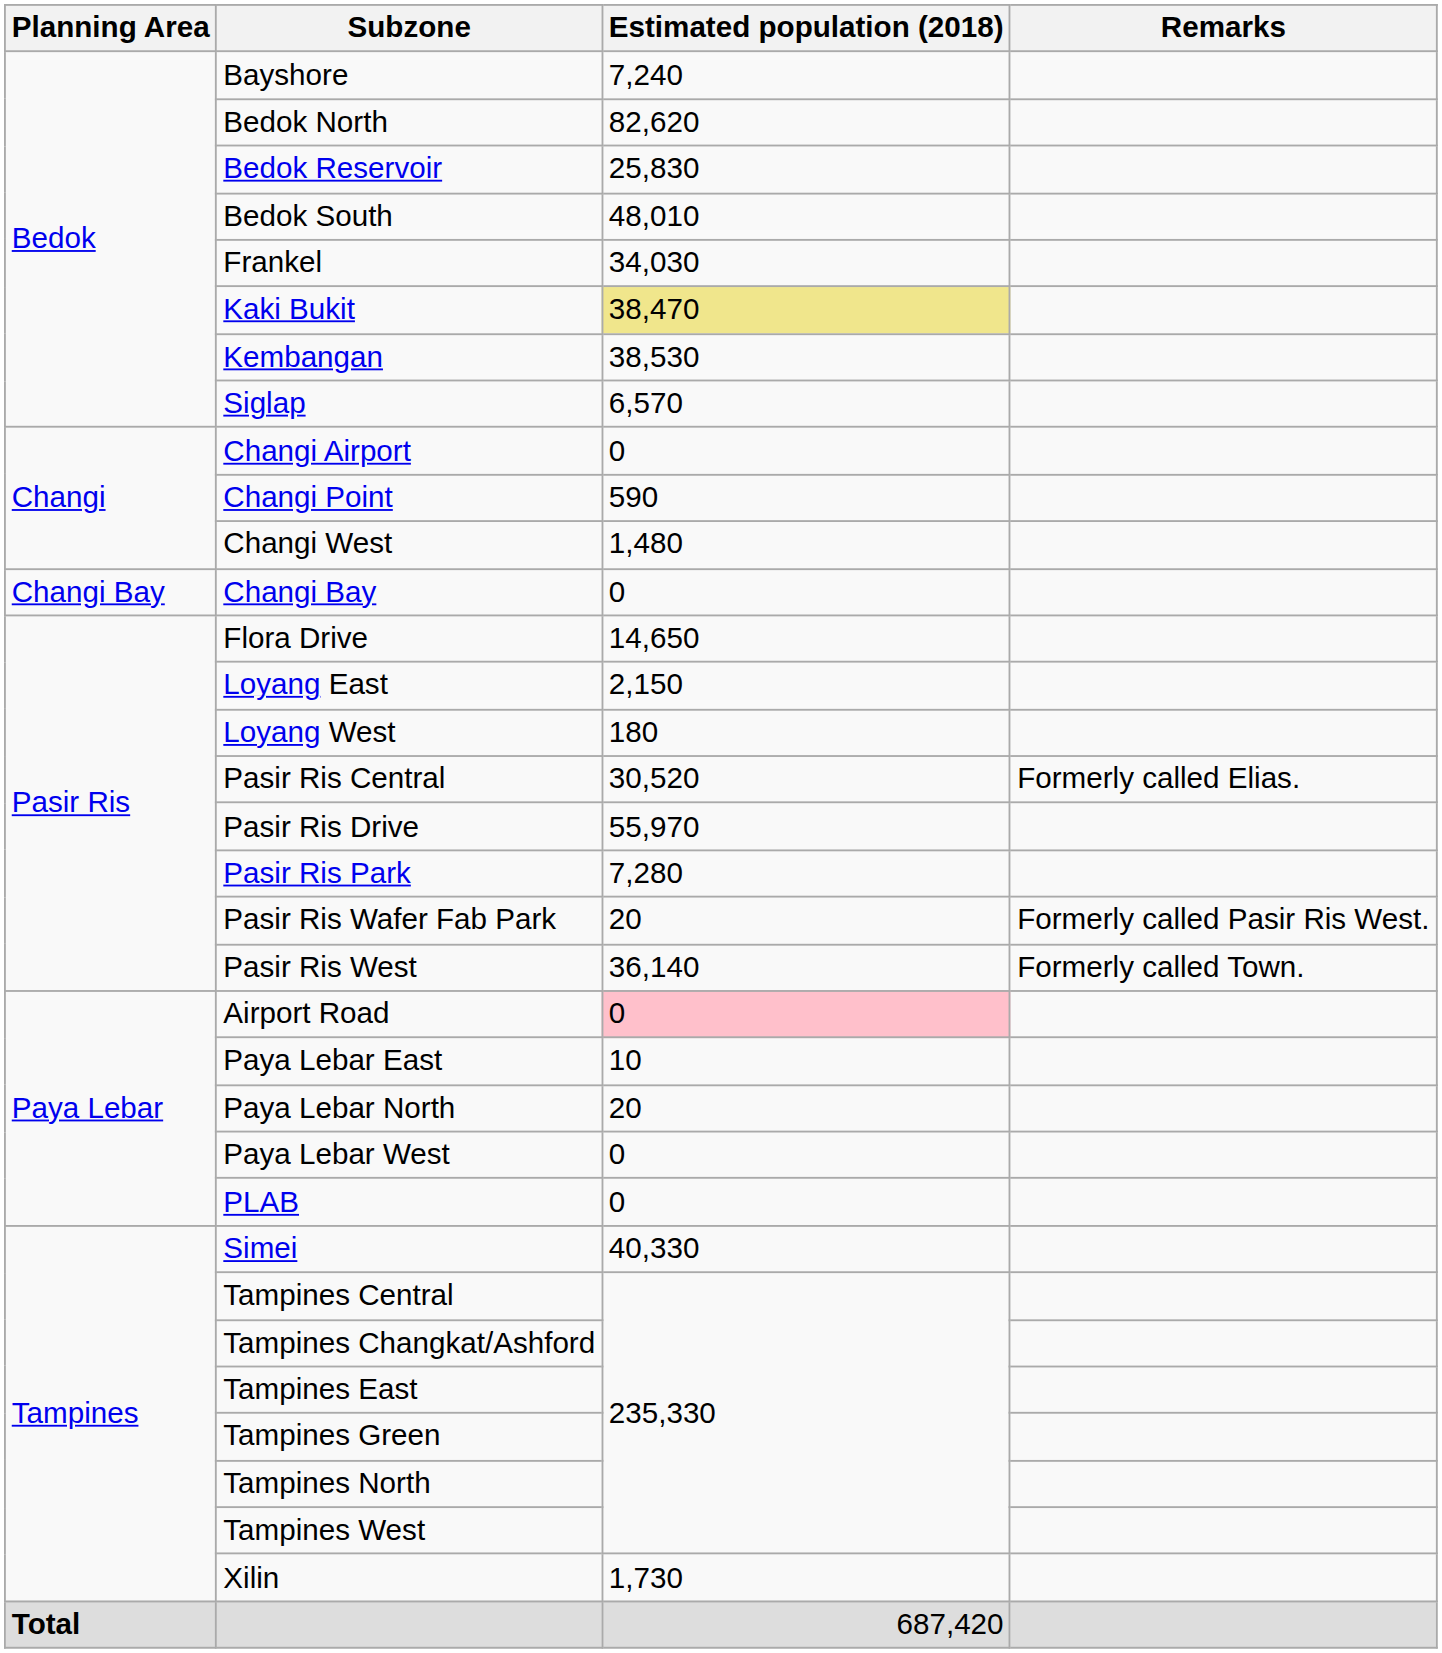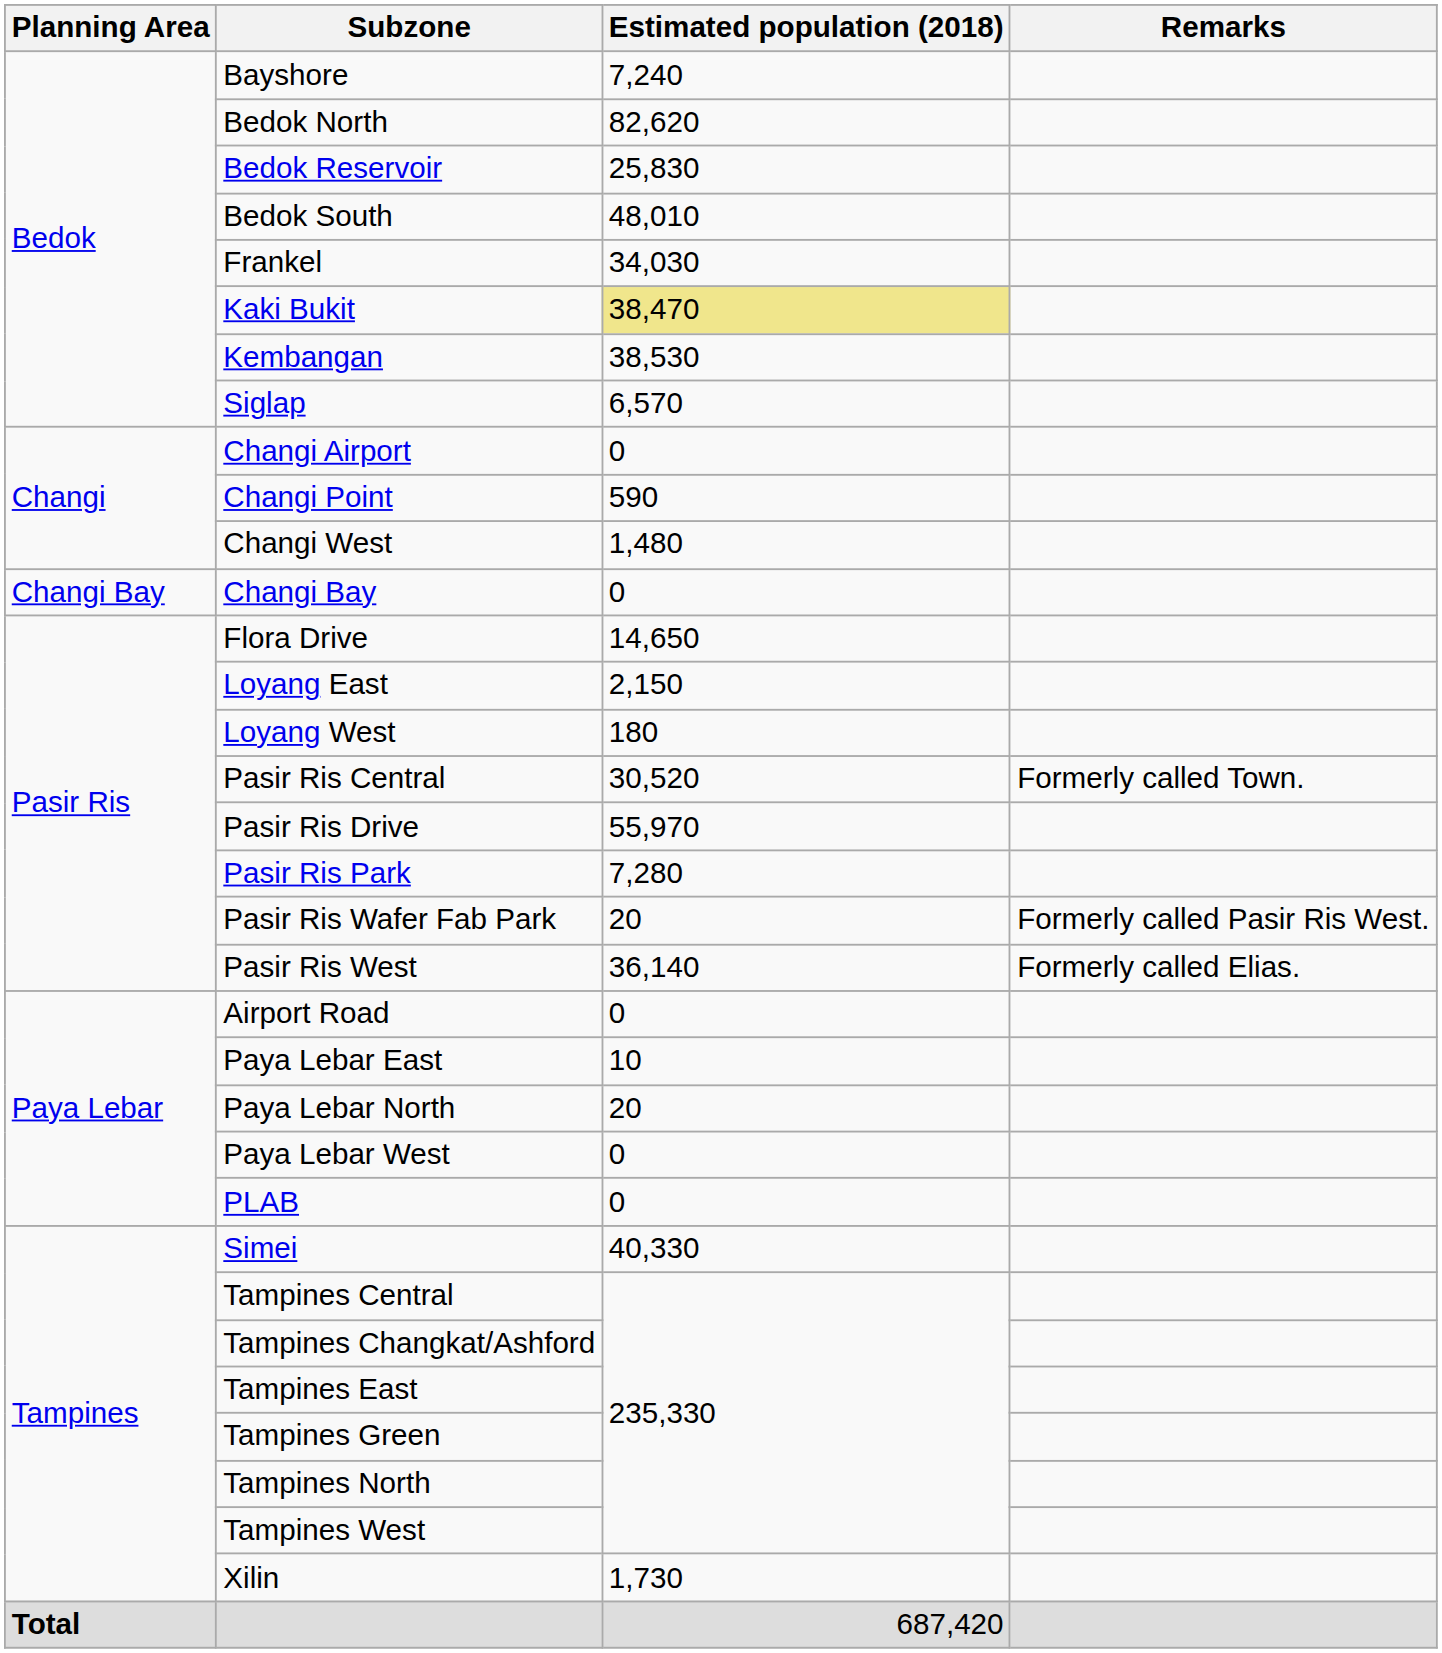Pasir Ris Central | Remarks: Formerly called Elias. -> Formerly called Town.
Pasir Ris West | Remarks: Formerly called Town. -> Formerly called Elias.
Airport Road | Estimated population (2018): pink background -> no background
